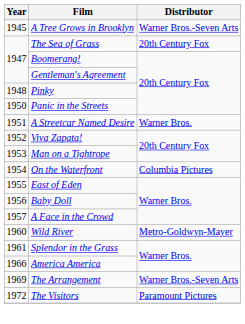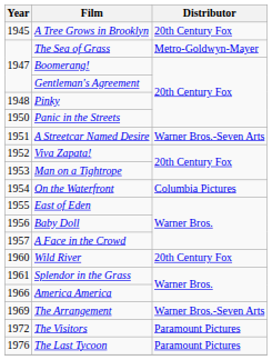A Tree Grows in Brooklyn | Distributor: Warner Bros.-Seven Arts -> 20th Century Fox
The Sea of Grass | Distributor: 20th Century Fox -> Metro-Goldwyn-Mayer
A Streetcar Named Desire | Distributor: Warner Bros. -> Warner Bros.-Seven Arts
Wild River | Distributor: Metro-Goldwyn-Mayer -> 20th Century Fox
+ row: 1976 | The Last Tycoon | Paramount Pictures
